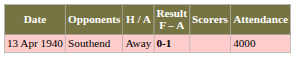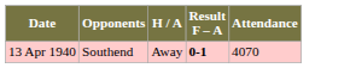- column: Scorers
13 Apr 1940 | Attendance: 4000 -> 4070
